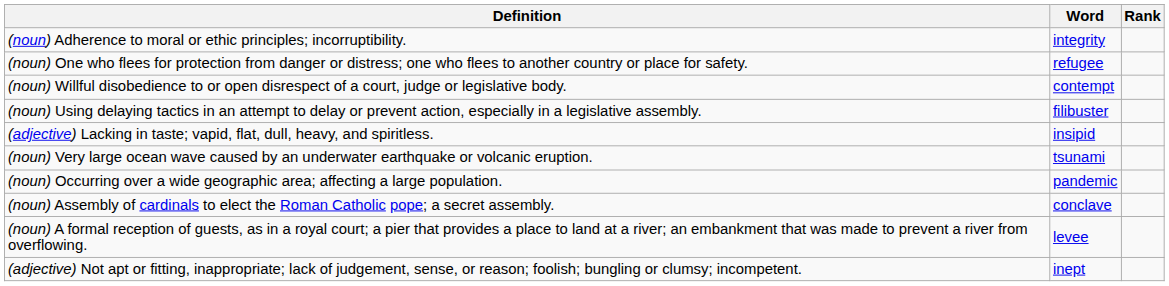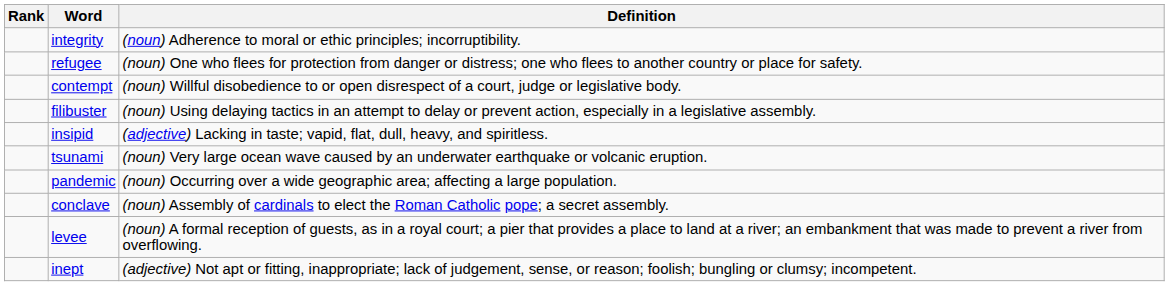columns swapped: Rank <-> Definition
